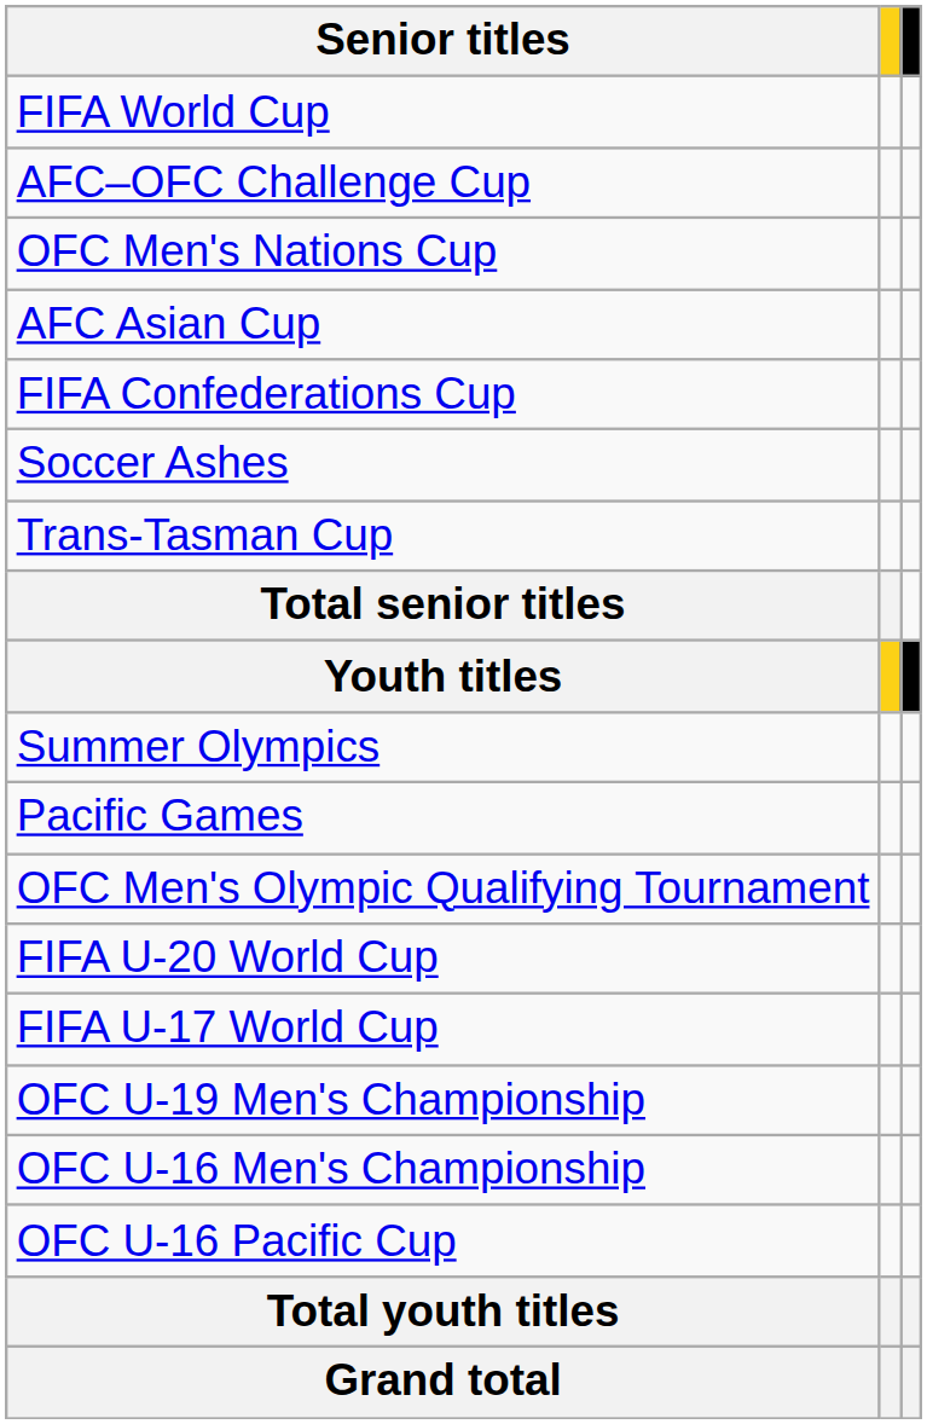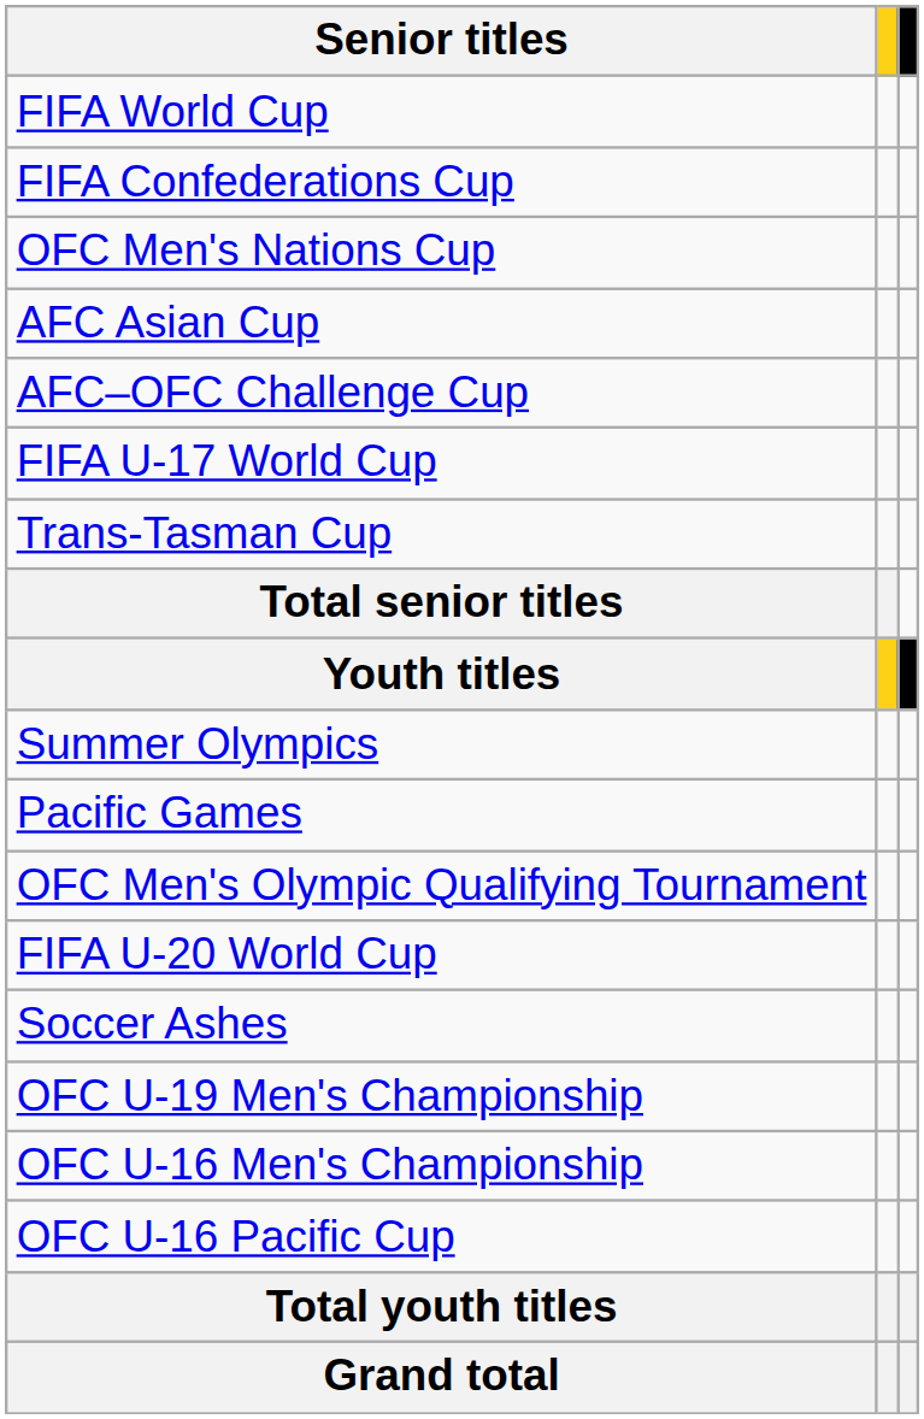rows swapped: FIFA Confederations Cup <-> AFC–OFC Challenge Cup
rows swapped: Soccer Ashes <-> FIFA U-17 World Cup
